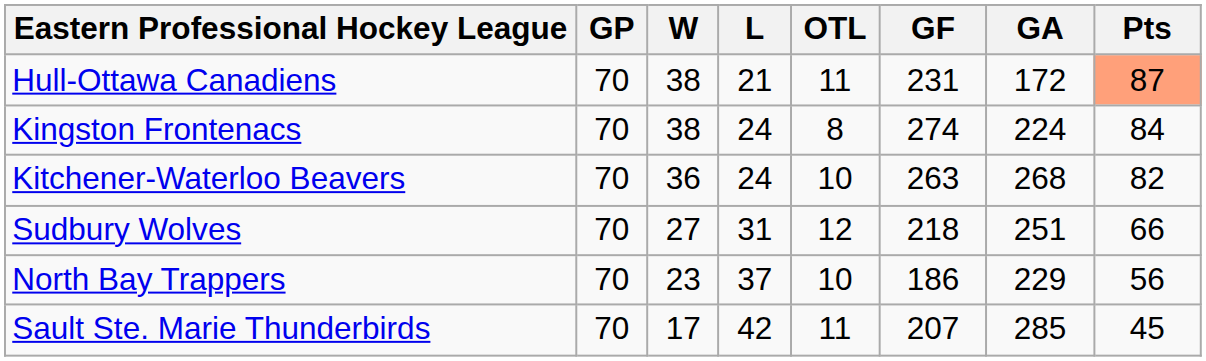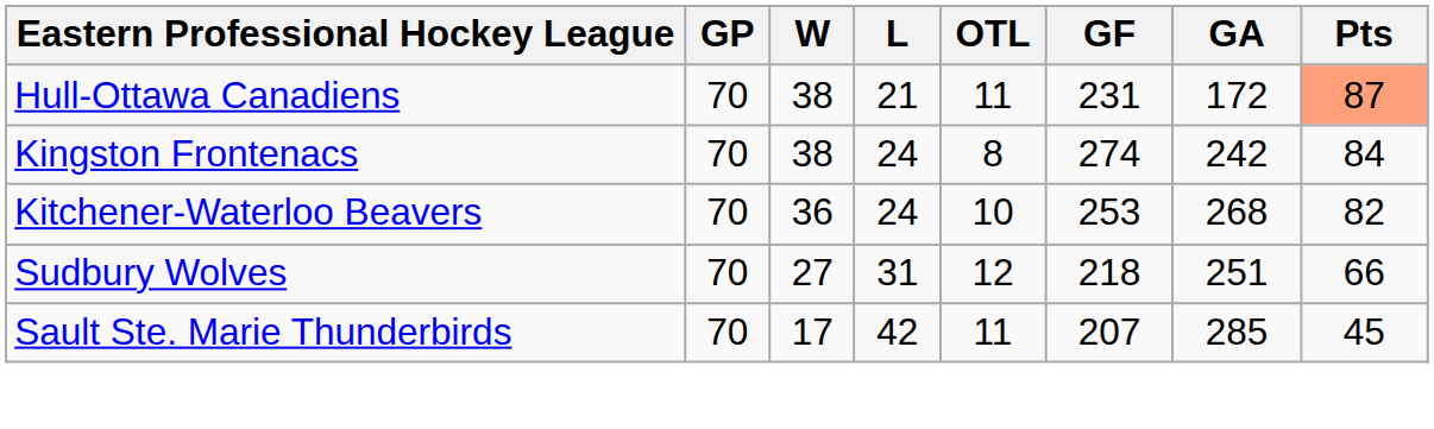Kingston Frontenacs | GA: 224 -> 242
Kitchener-Waterloo Beavers | GF: 263 -> 253
- row: North Bay Trappers | 70 | 23 | 37 | 10 | 186 | 229 | 56
